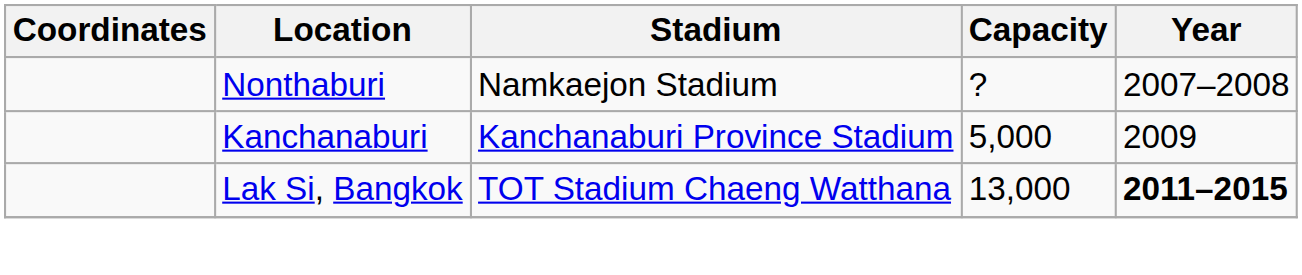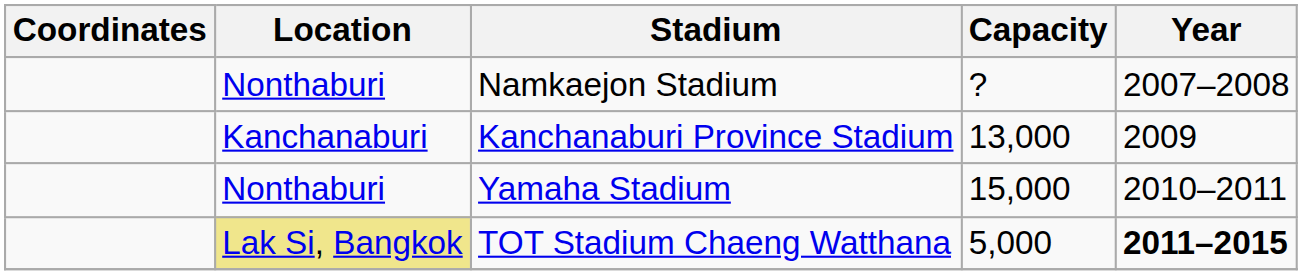Kanchanaburi Province Stadium | Capacity: 5,000 -> 13,000
+ row: Nonthaburi | Yamaha Stadium | 15,000 | 2010–2011
TOT Stadium Chaeng Watthana | Location: no background -> khaki background
TOT Stadium Chaeng Watthana | Capacity: 13,000 -> 5,000
